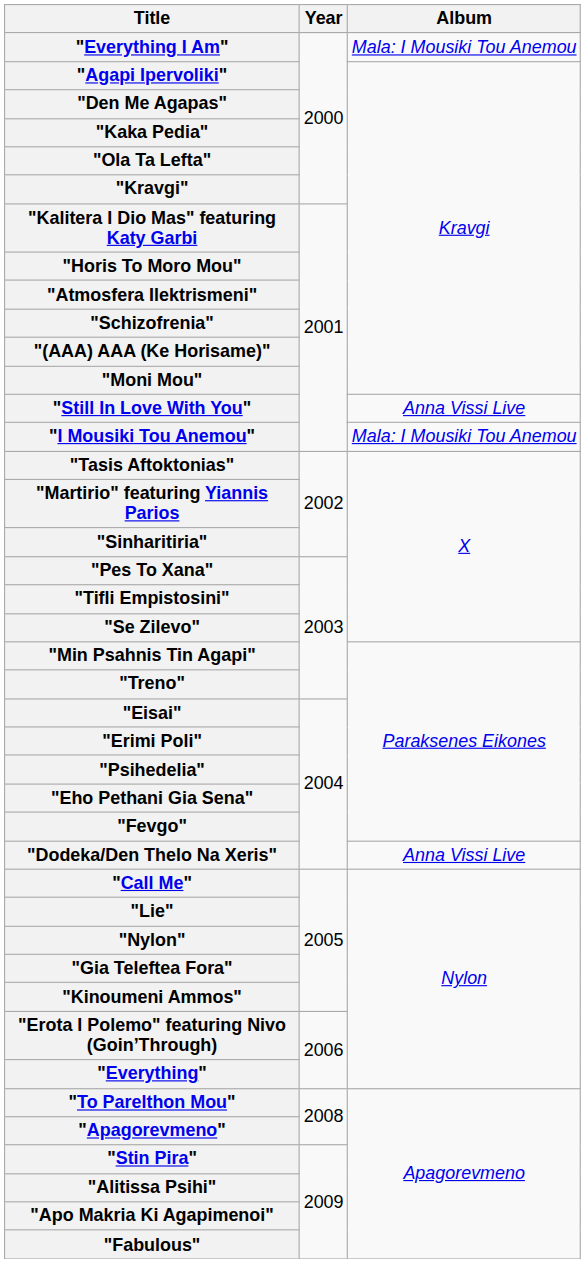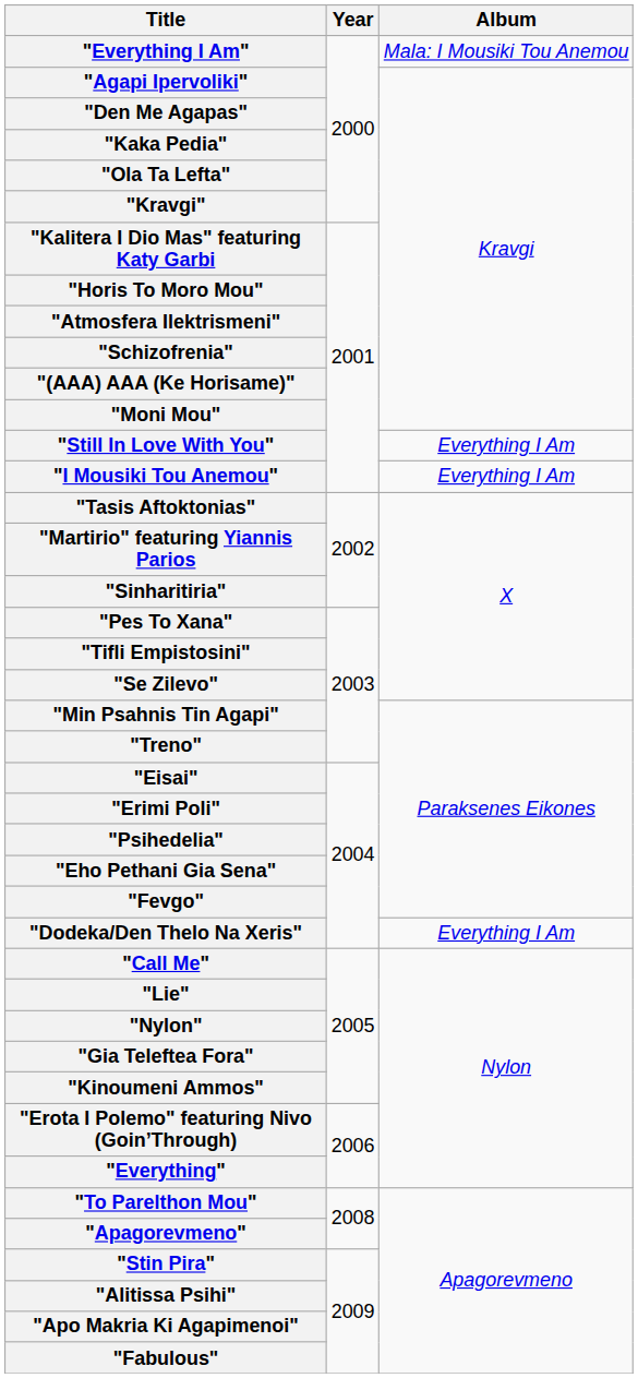"Still In Love With You" | Album: Anna Vissi Live -> Everything I Am
"I Mousiki Tou Anemou" | Album: Mala: I Mousiki Tou Anemou -> Everything I Am
"Dodeka/Den Thelo Na Xeris" | Album: Anna Vissi Live -> Everything I Am
